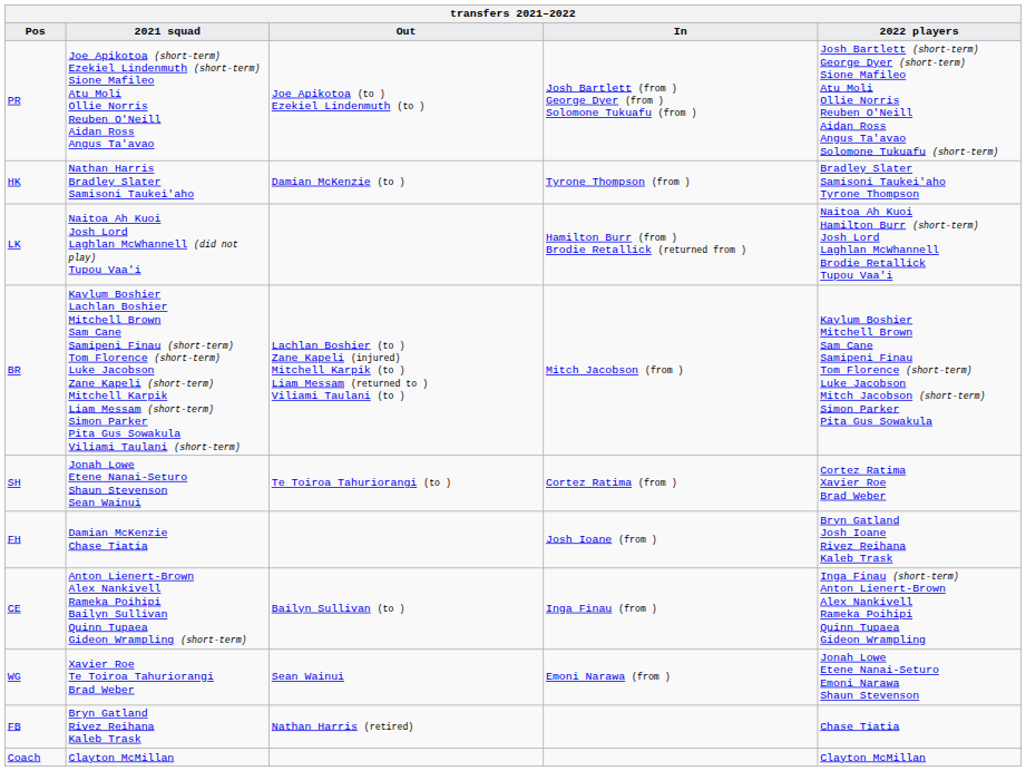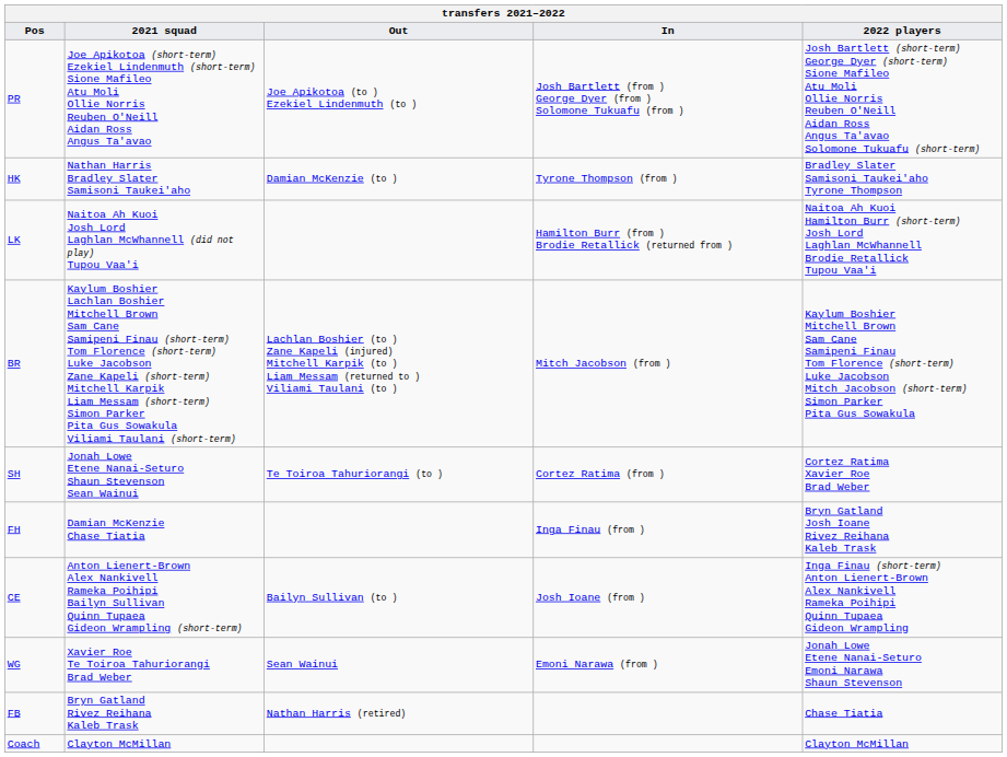FH | In: Josh Ioane (from ) -> Inga Finau (from )
CE | In: Inga Finau (from ) -> Josh Ioane (from )
